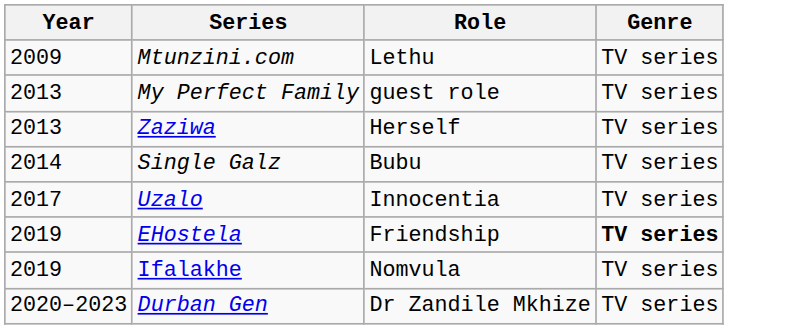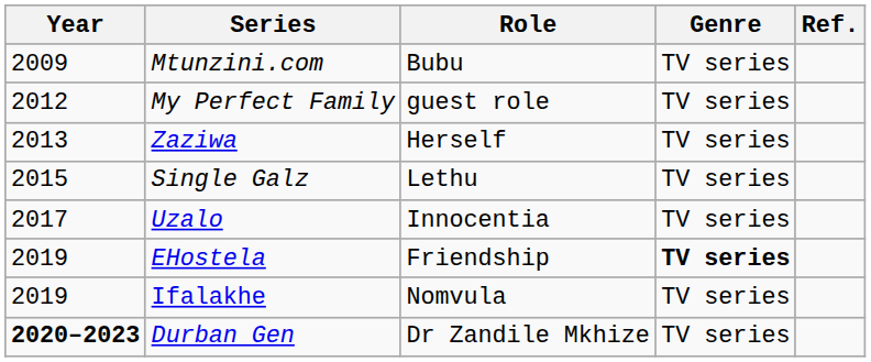+ column: Ref.
Mtunzini.com | Role: Lethu -> Bubu
My Perfect Family | Year: 2013 -> 2012
Single Galz | Year: 2014 -> 2015
Single Galz | Role: Bubu -> Lethu
Durban Gen | Year: normal -> bold
